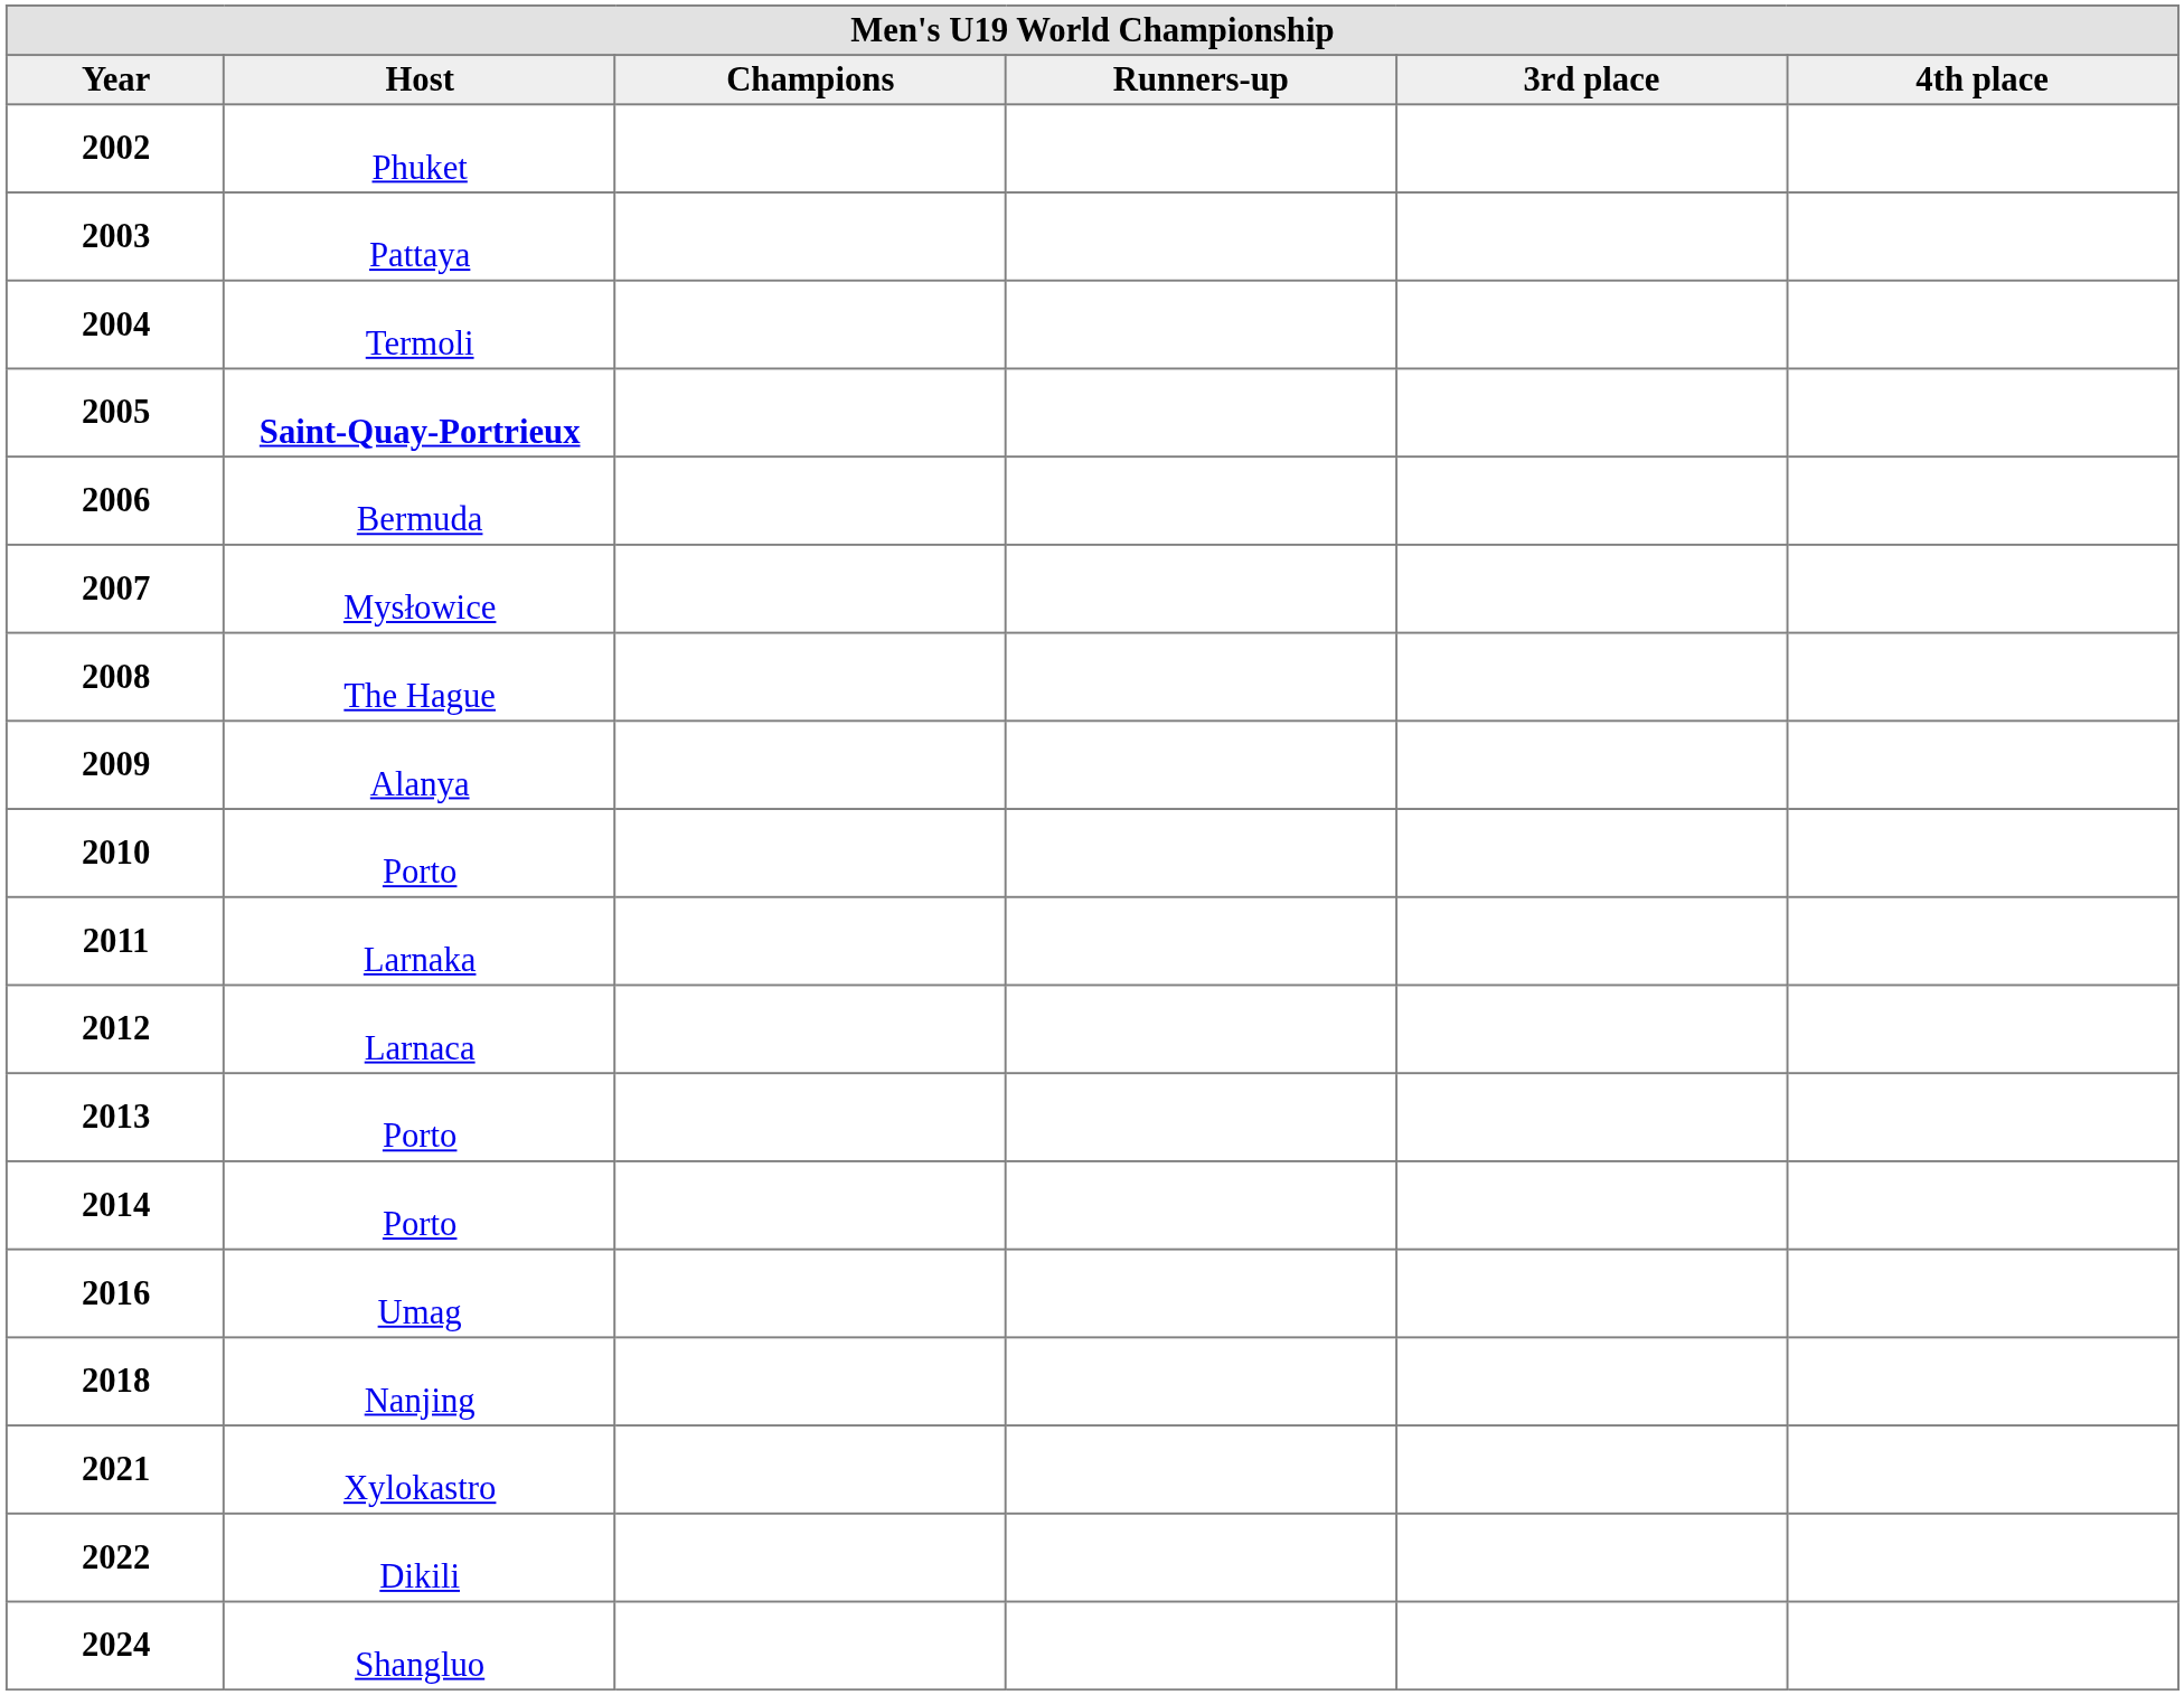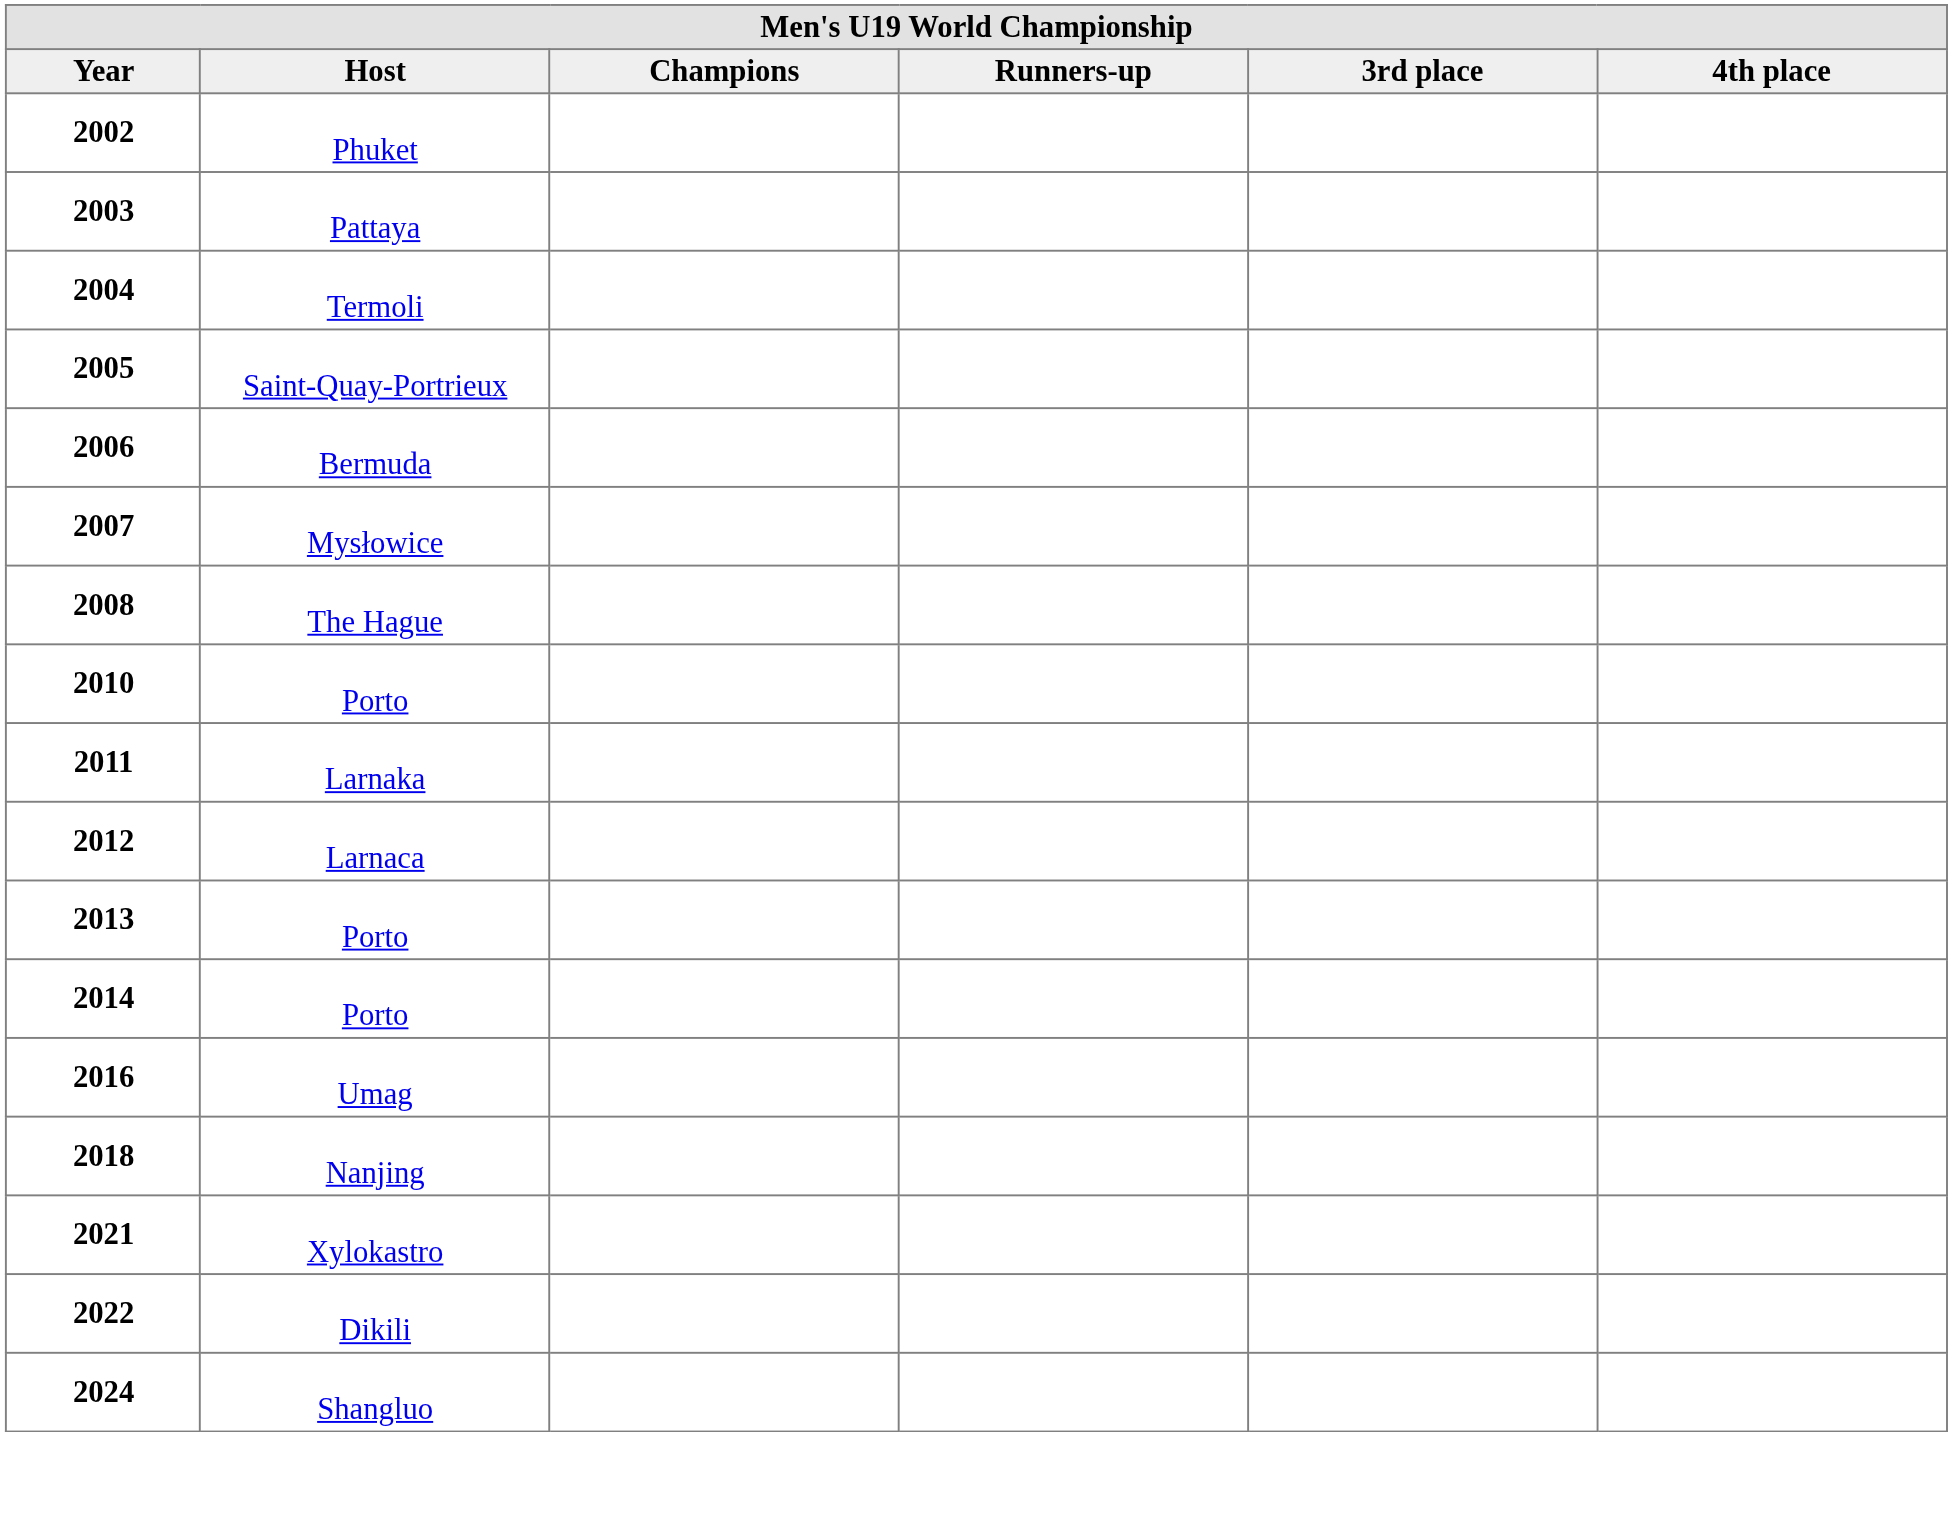2005 | Host: bold -> normal
- row: 2009 | Alanya
